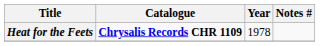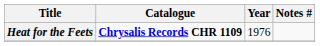Heat for the Feets | Year: 1978 -> 1976
